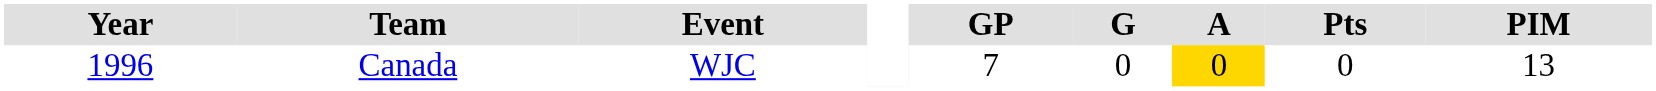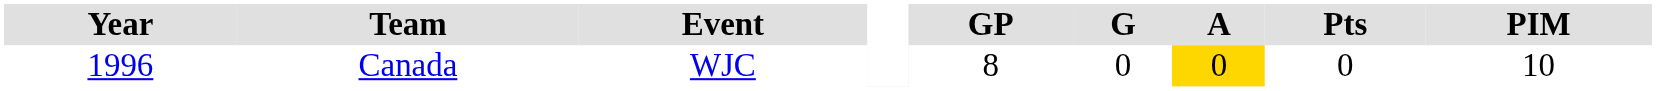Canada | GP: 7 -> 8
Canada | PIM: 13 -> 10
